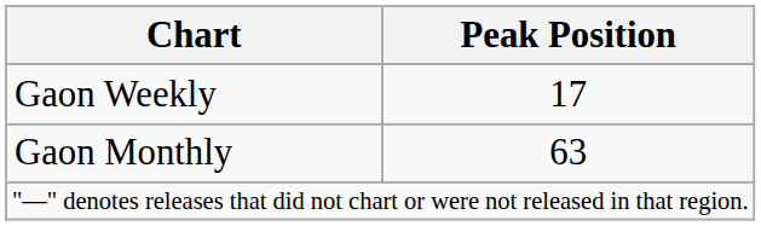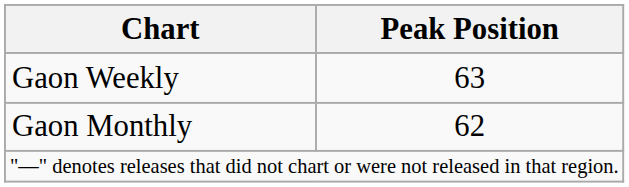Gaon Weekly | Peak Position: 17 -> 63
Gaon Monthly | Peak Position: 63 -> 62
